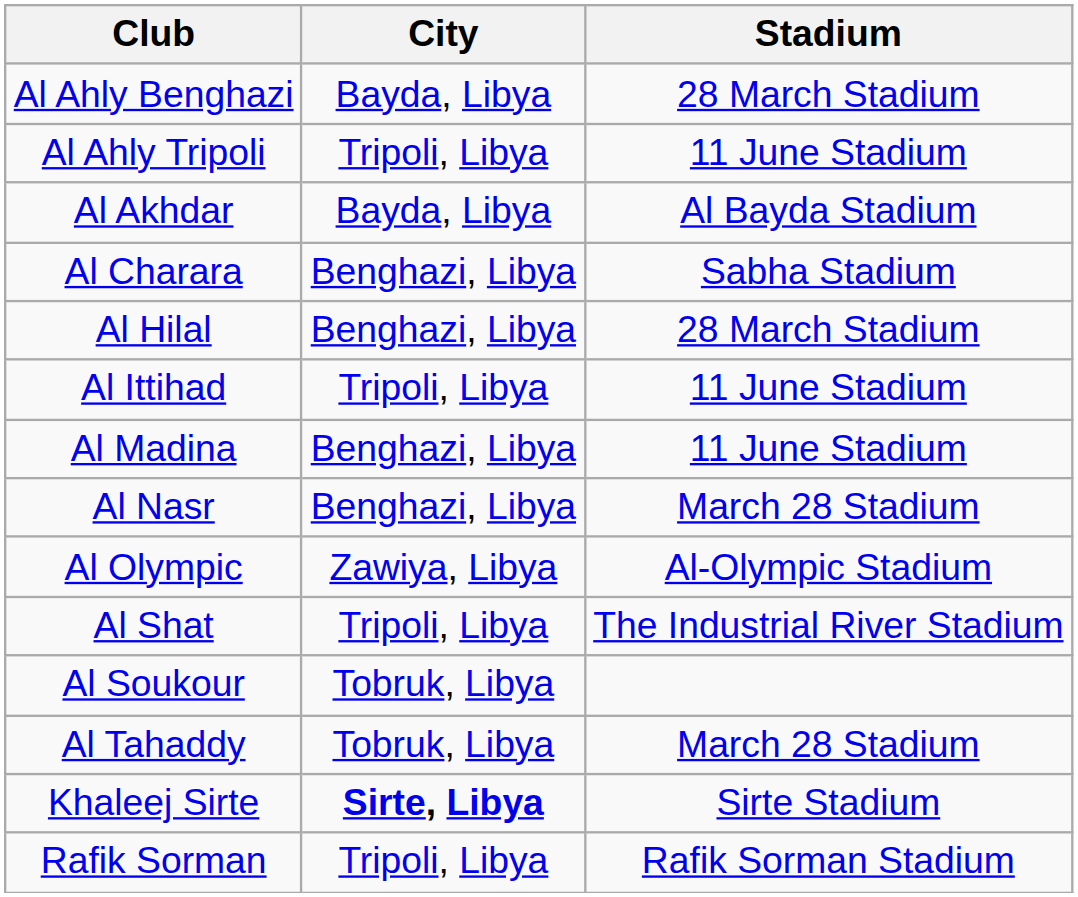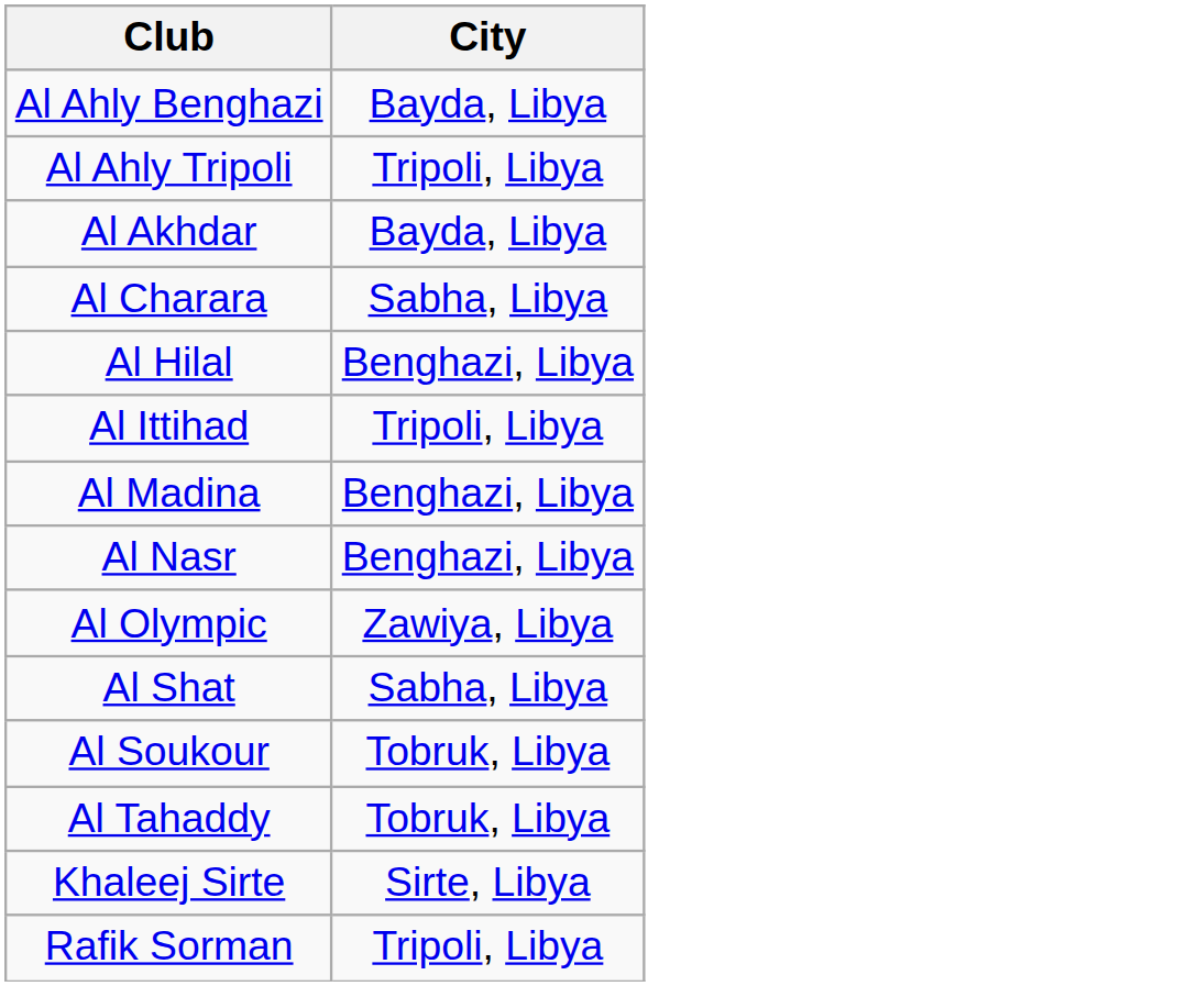- column: Stadium | 28 March Stadium | 11 June Stadium | Al Bayda Stadium | Sabha Stadium | 28 March Stadium | 11 June Stadium | 11 June Stadium | March 28 Stadium | Al-Olympic Stadium | The Industrial River Stadium | March 28 Stadium | Sirte Stadium | Rafik Sorman Stadium
Al Charara | City: Benghazi, Libya -> Sabha, Libya
Al Shat | City: Tripoli, Libya -> Sabha, Libya
Khaleej Sirte | City: bold -> normal
